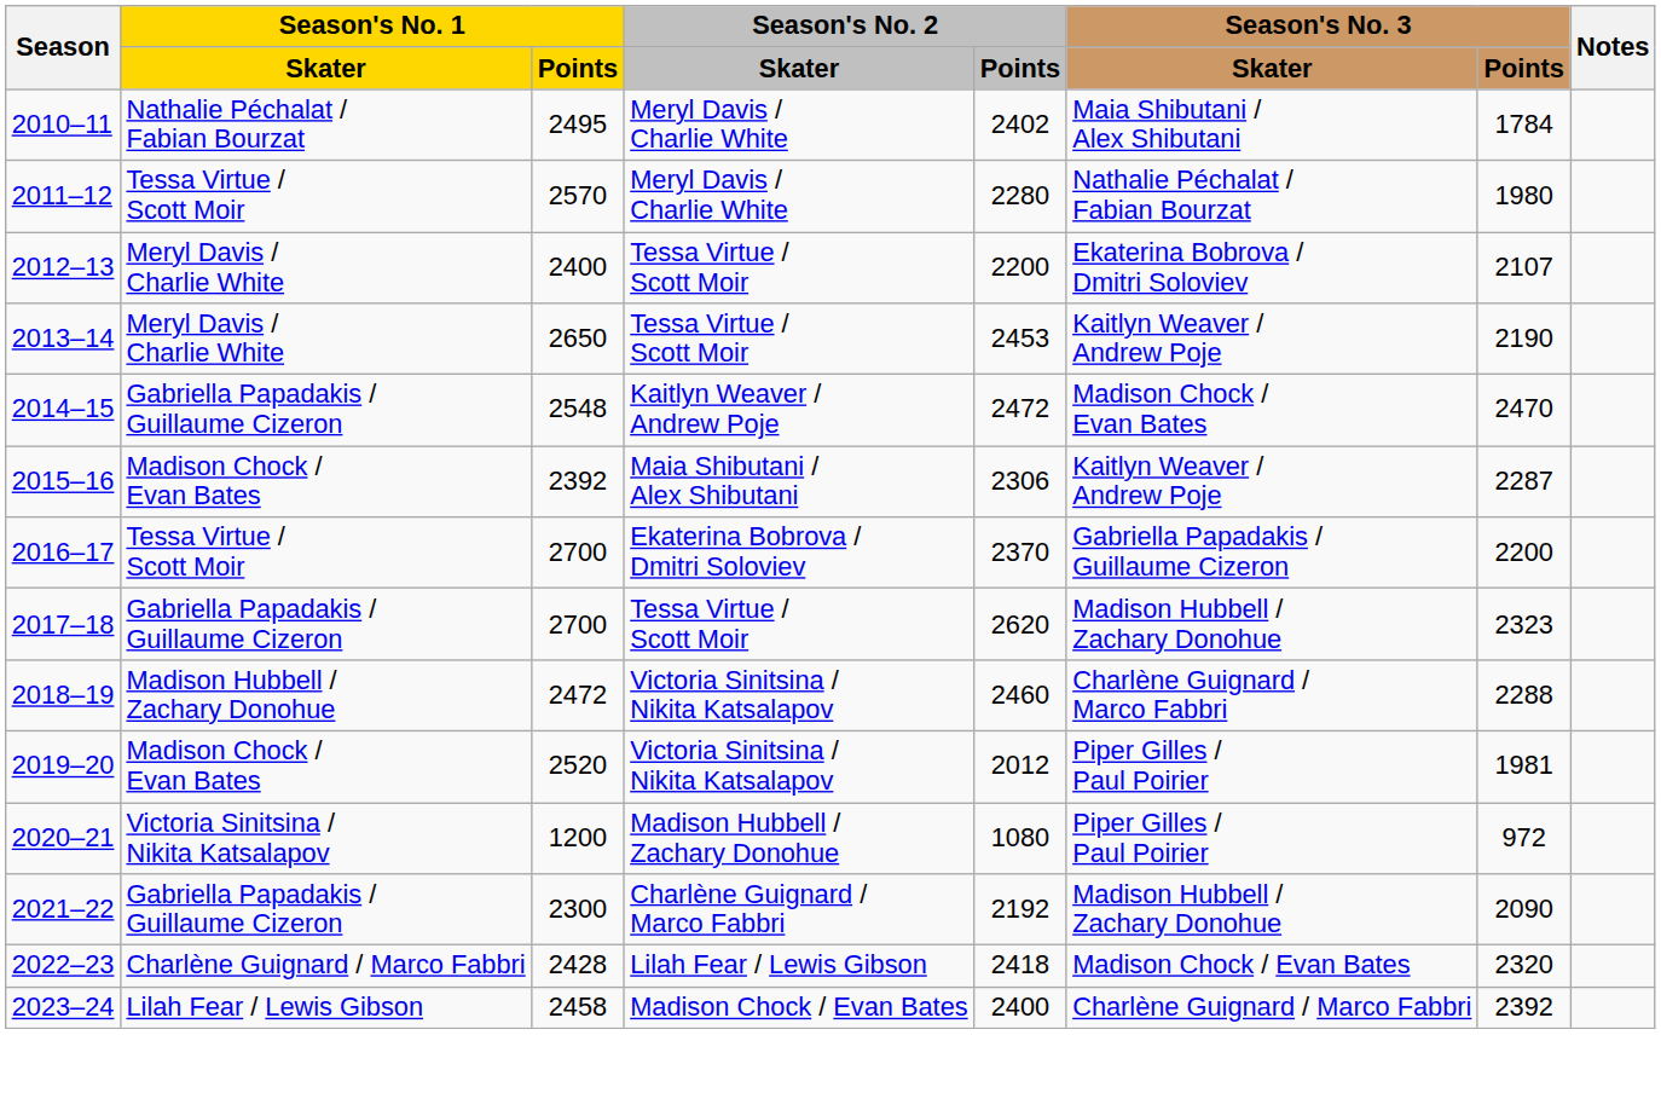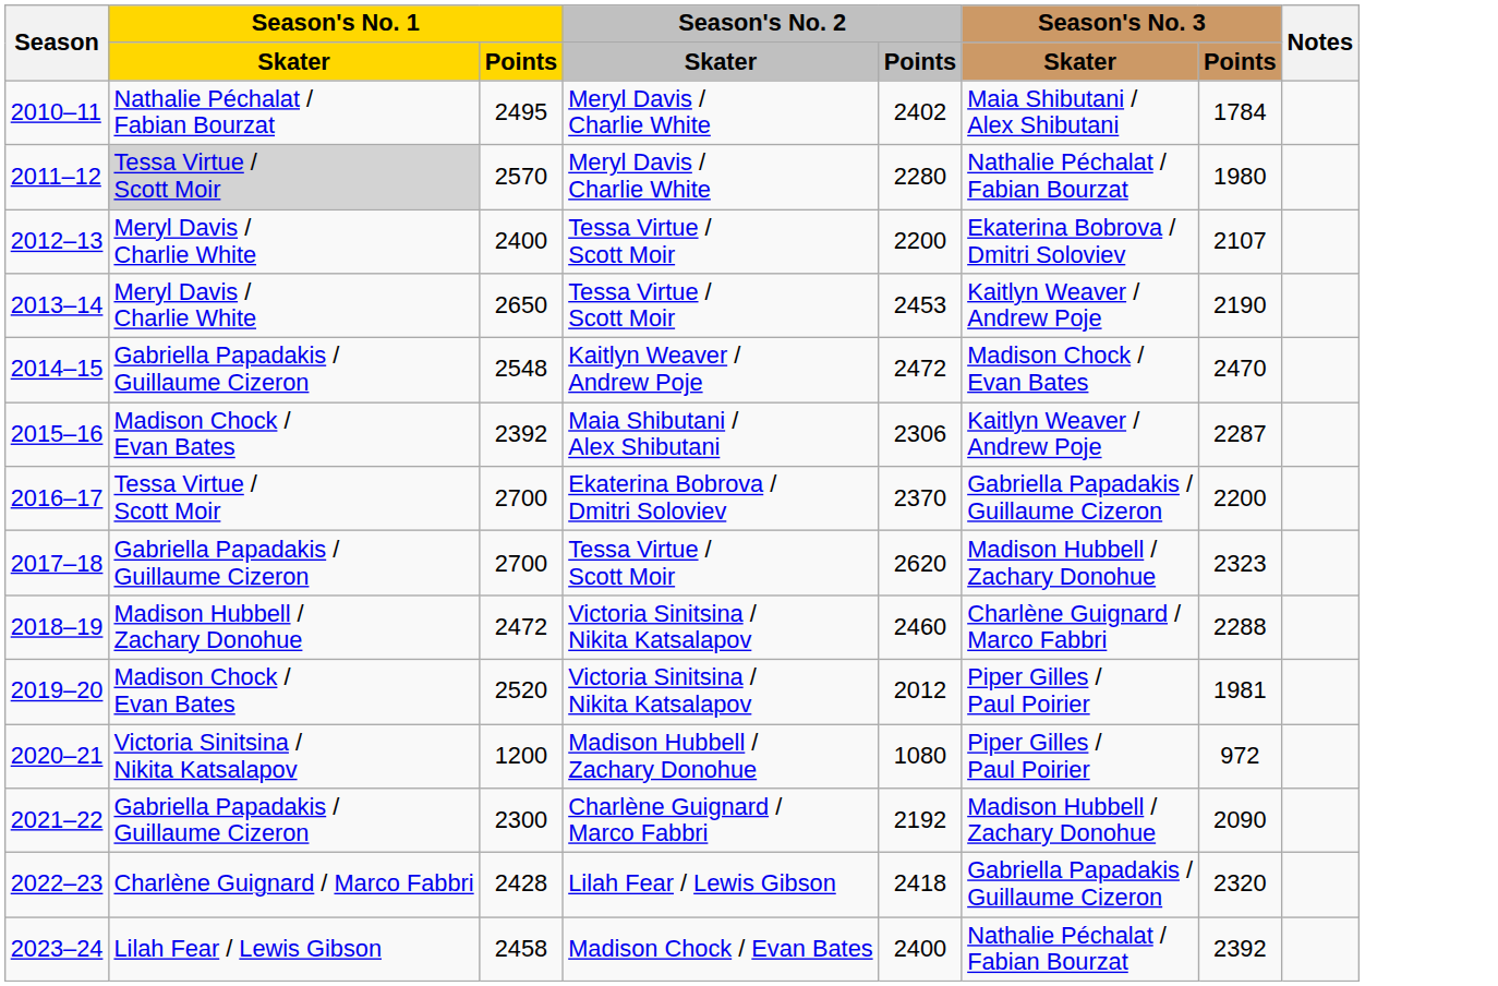2011–12 | Season's No. 1 / Skater: no background -> lightgrey background
2022–23 | Season's No. 3 / Skater: Madison Chock / Evan Bates -> Gabriella Papadakis / Guillaume Cizeron
2023–24 | Season's No. 3 / Skater: Charlène Guignard / Marco Fabbri -> Nathalie Péchalat / Fabian Bourzat
